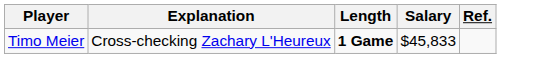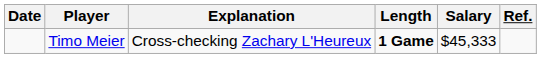+ column: Date
Timo Meier | Salary: $45,833 -> $45,333
